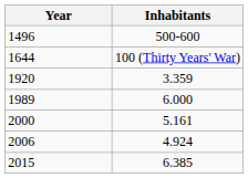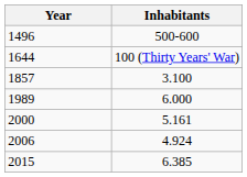+ row: 1857 | 3.100
- row: 1920 | 3.359
